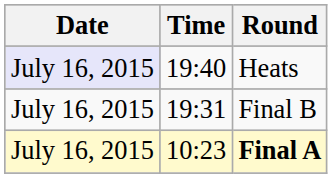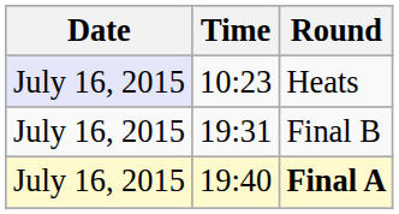Heats | Time: 19:40 -> 10:23
Final A | Time: 10:23 -> 19:40
